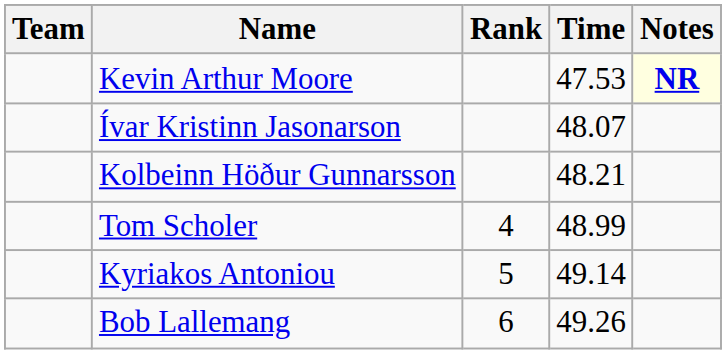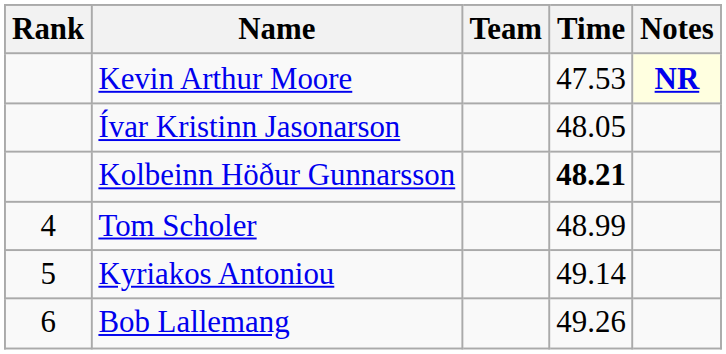columns swapped: Rank <-> Team
Ívar Kristinn Jasonarson | Time: 48.07 -> 48.05
Kolbeinn Höður Gunnarsson | Time: normal -> bold
